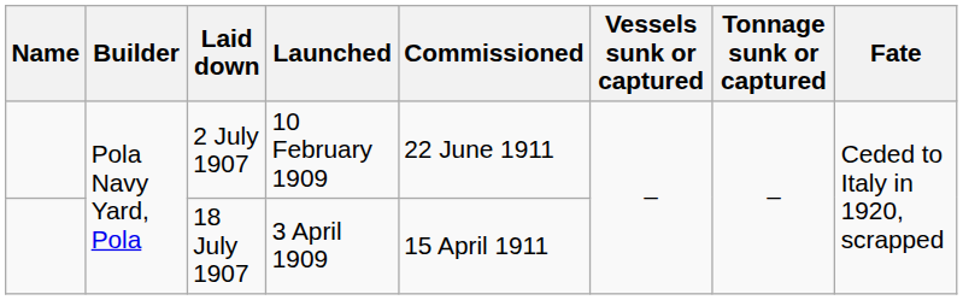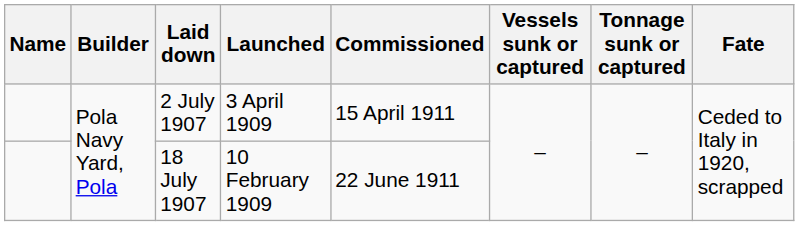2 July 1907 | Launched: 10 February 1909 -> 3 April 1909
2 July 1907 | Commissioned: 22 June 1911 -> 15 April 1911
18 July 1907 | Launched: 3 April 1909 -> 10 February 1909
18 July 1907 | Commissioned: 15 April 1911 -> 22 June 1911
